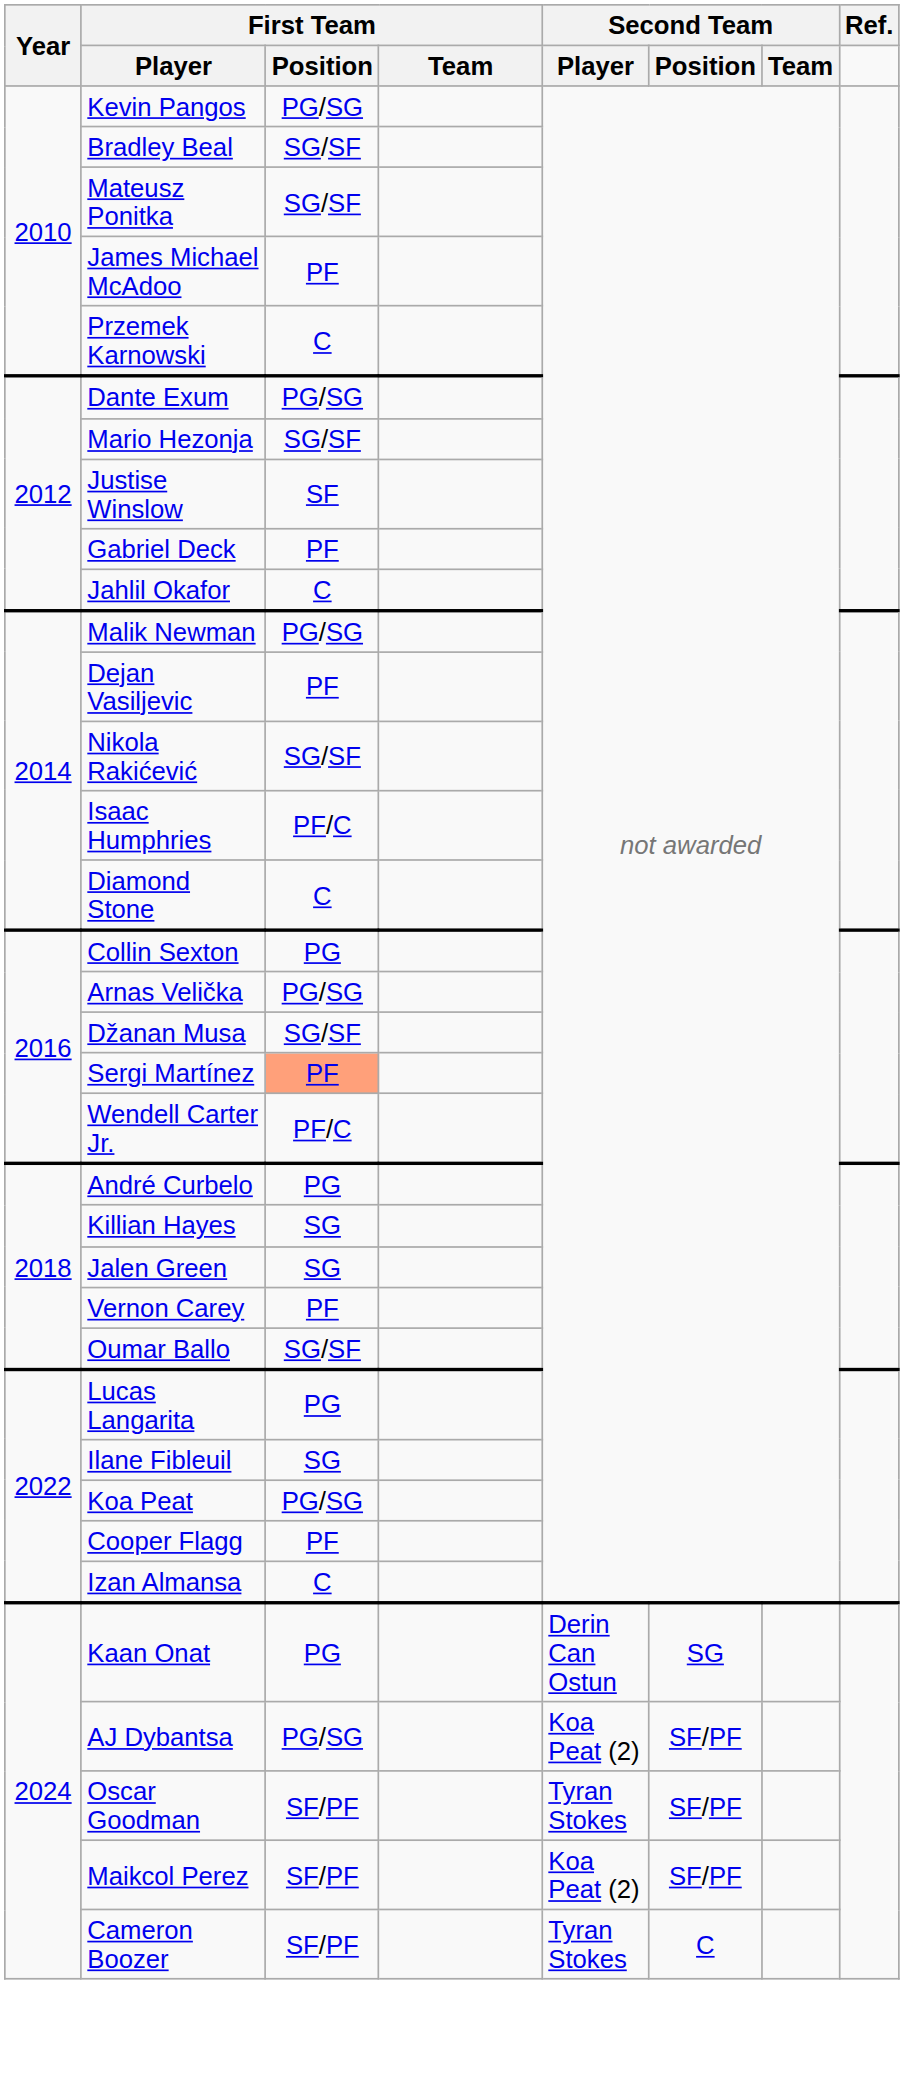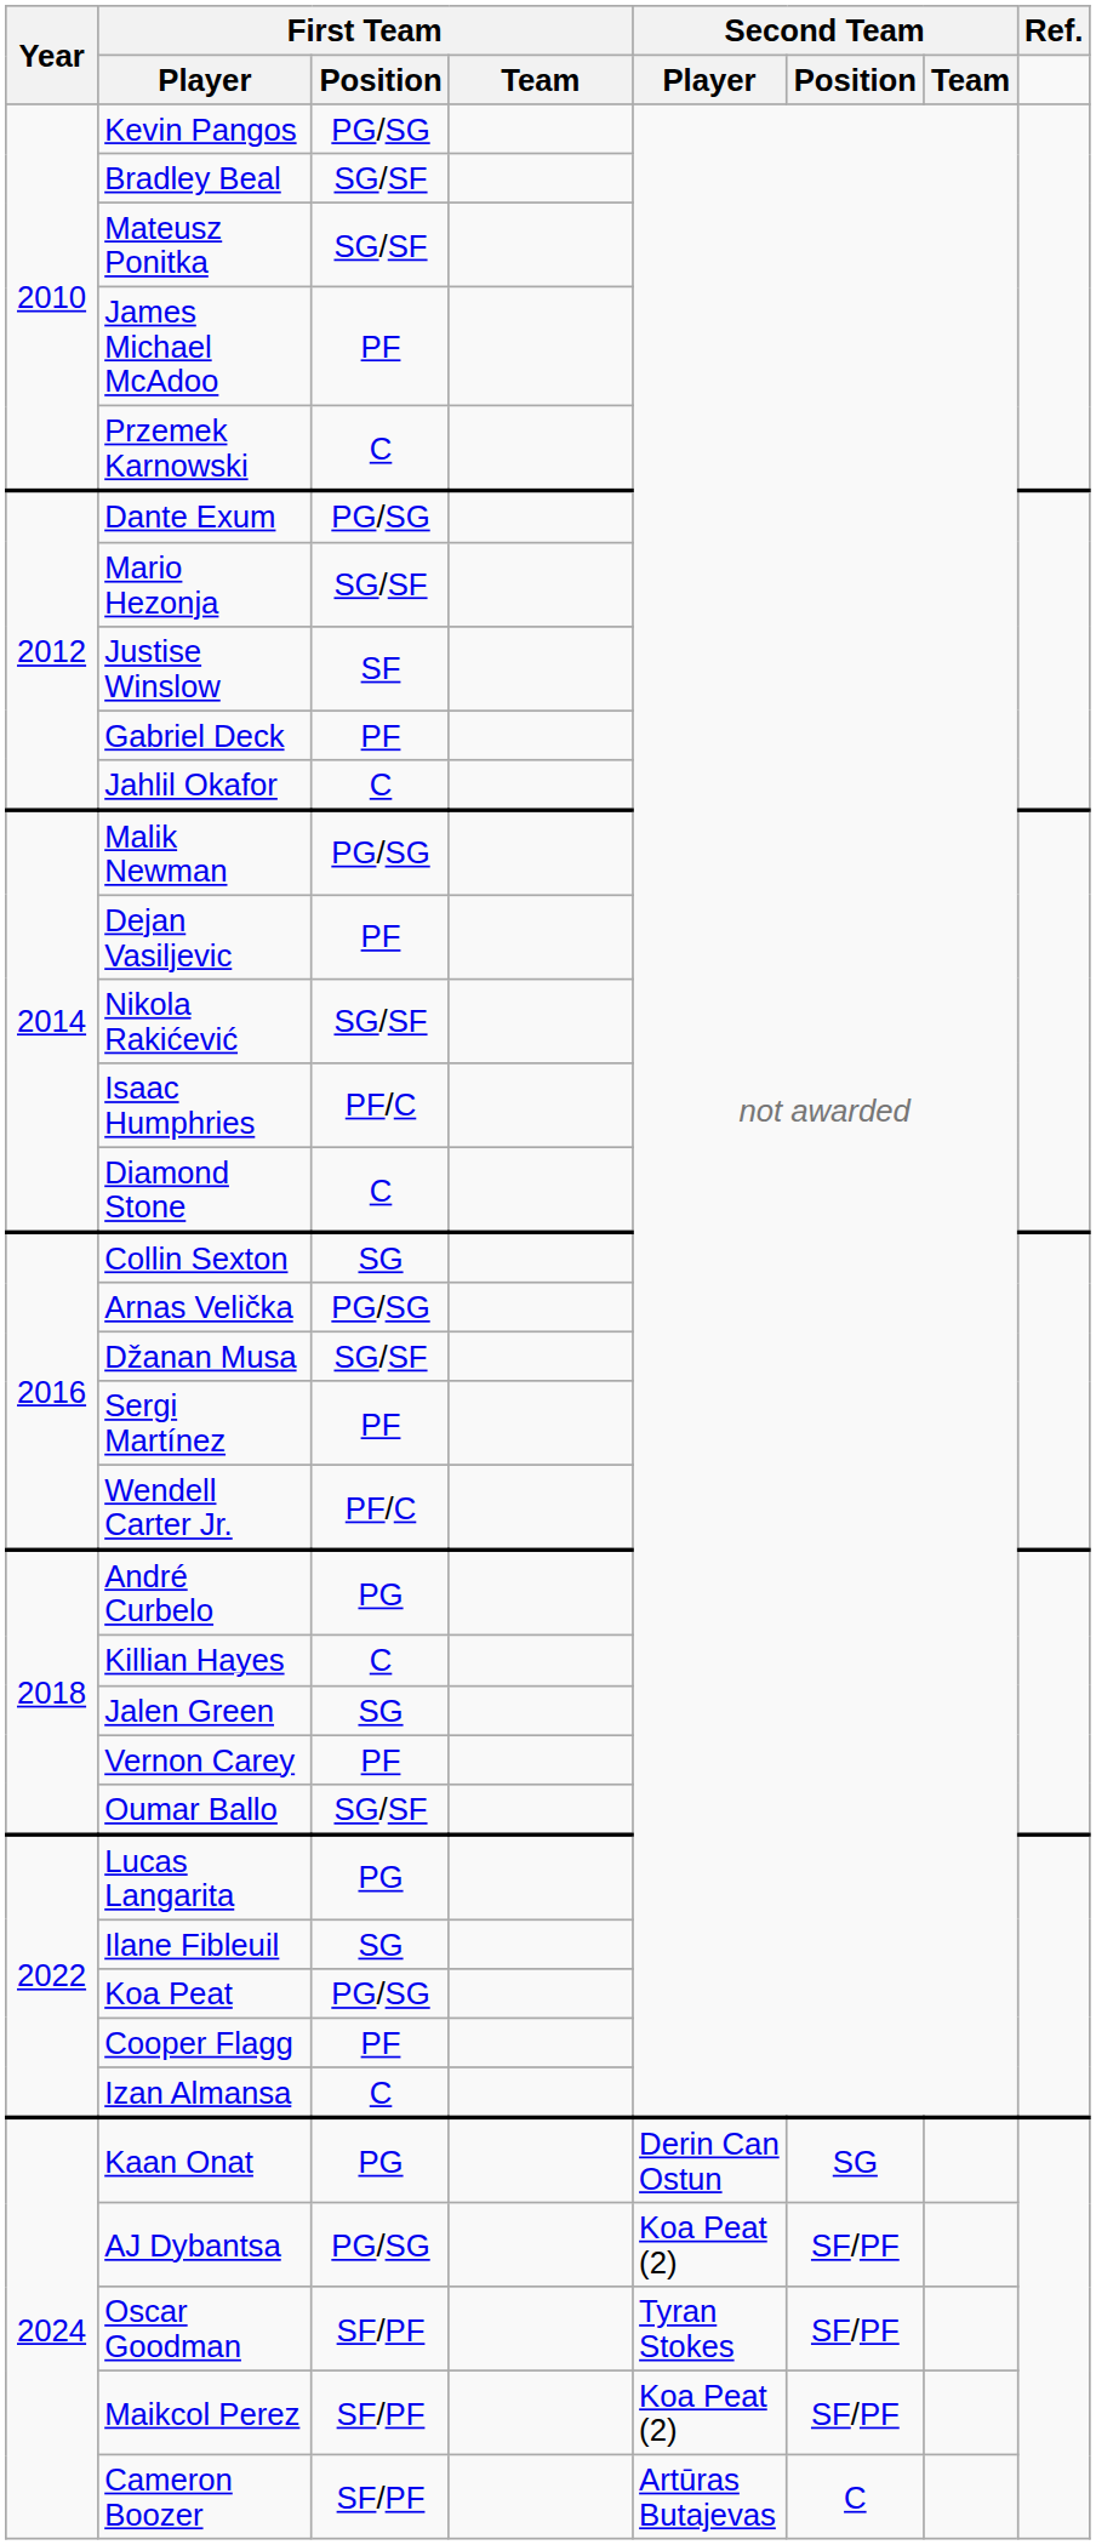Collin Sexton | First Team / Position: PG -> SG
Sergi Martínez | First Team / Position: lightsalmon background -> no background
Killian Hayes | First Team / Position: SG -> C
Cameron Boozer | Second Team / Player: Tyran Stokes -> Artūras Butajevas
